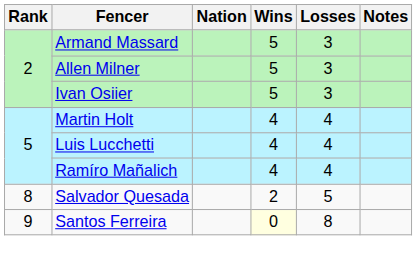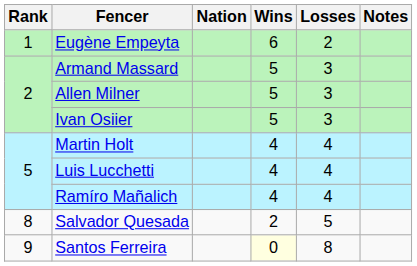+ row: 1 | Eugène Empeyta | 6 | 2
